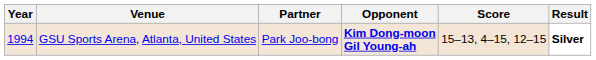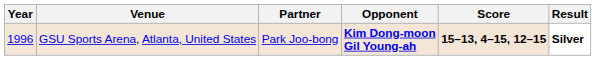GSU Sports Arena, Atlanta, United States | Year: 1994 -> 1996
GSU Sports Arena, Atlanta, United States | Score: normal -> bold
